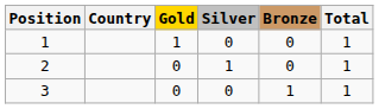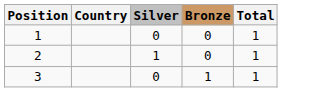- column: Gold | 1 | 0 | 0
